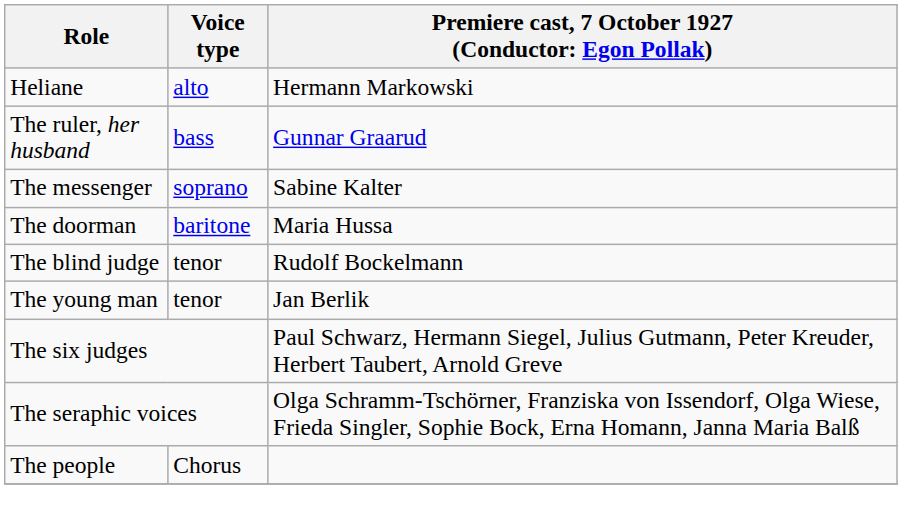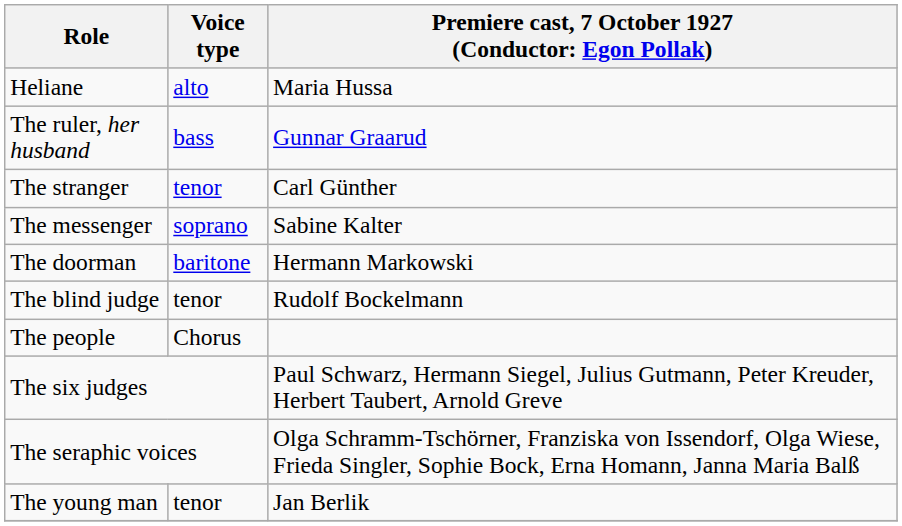Heliane | column 3: Hermann Markowski -> Maria Hussa
+ row: The stranger | tenor | Carl Günther
The doorman | column 3: Maria Hussa -> Hermann Markowski
rows swapped: The young man <-> The people
